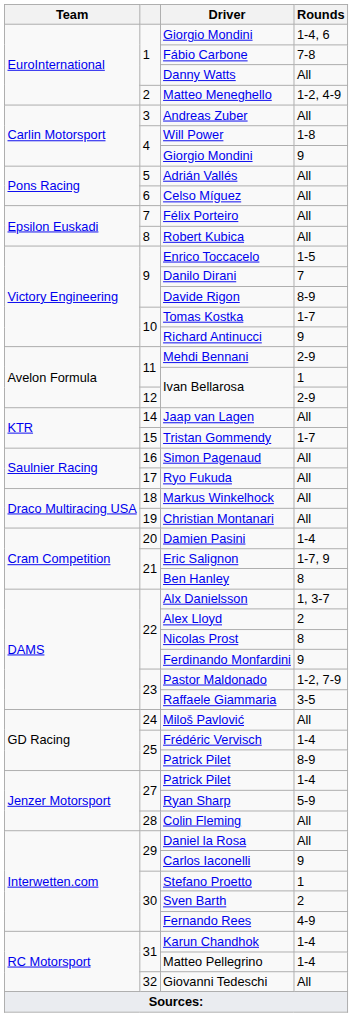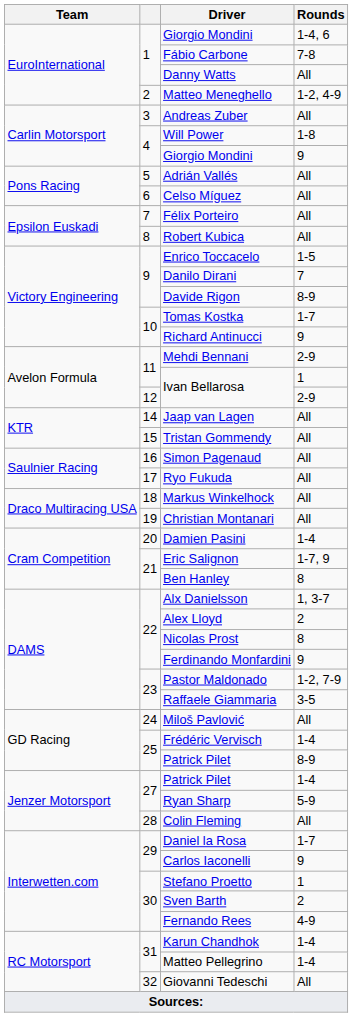Tristan Gommendy | Rounds: 1-7 -> All
Daniel la Rosa | Rounds: All -> 1-7
